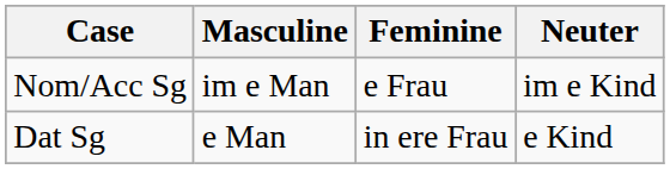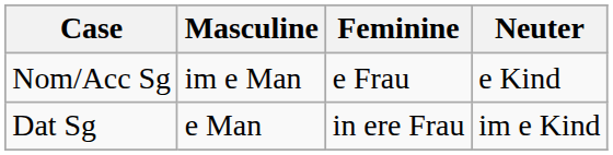Nom/Acc Sg | Neuter: im e Kind -> e Kind
Dat Sg | Neuter: e Kind -> im e Kind
